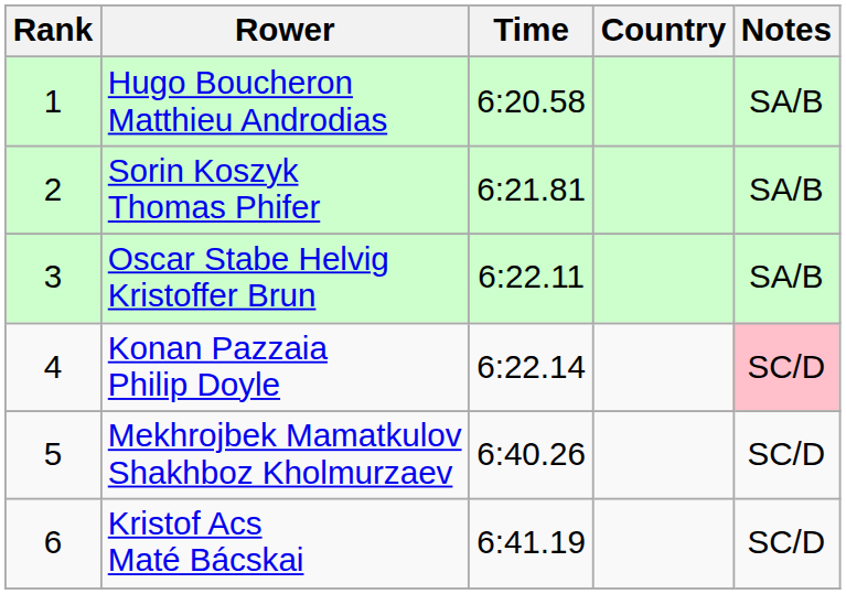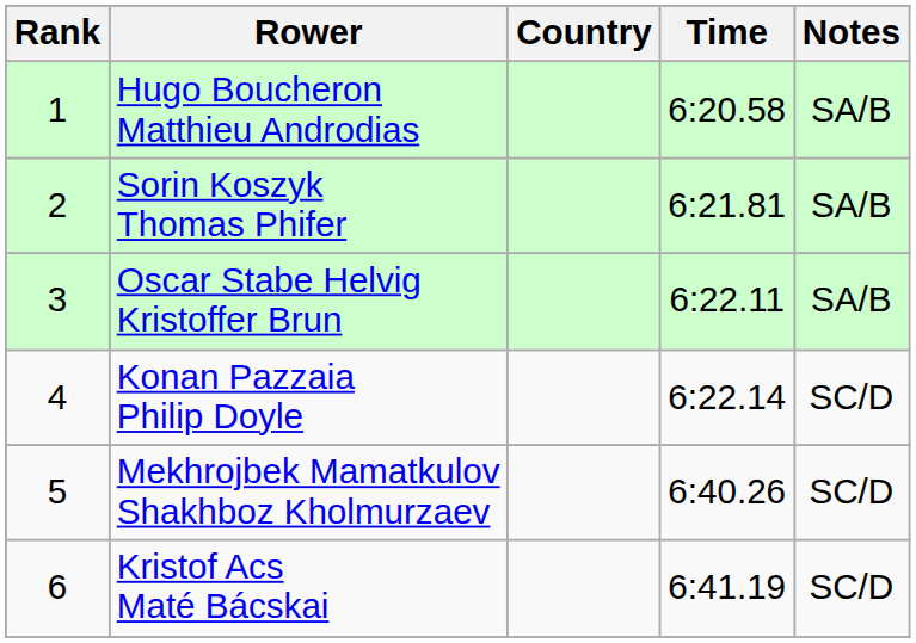columns swapped: Country <-> Time
Konan Pazzaia Philip Doyle | Notes: pink background -> no background
